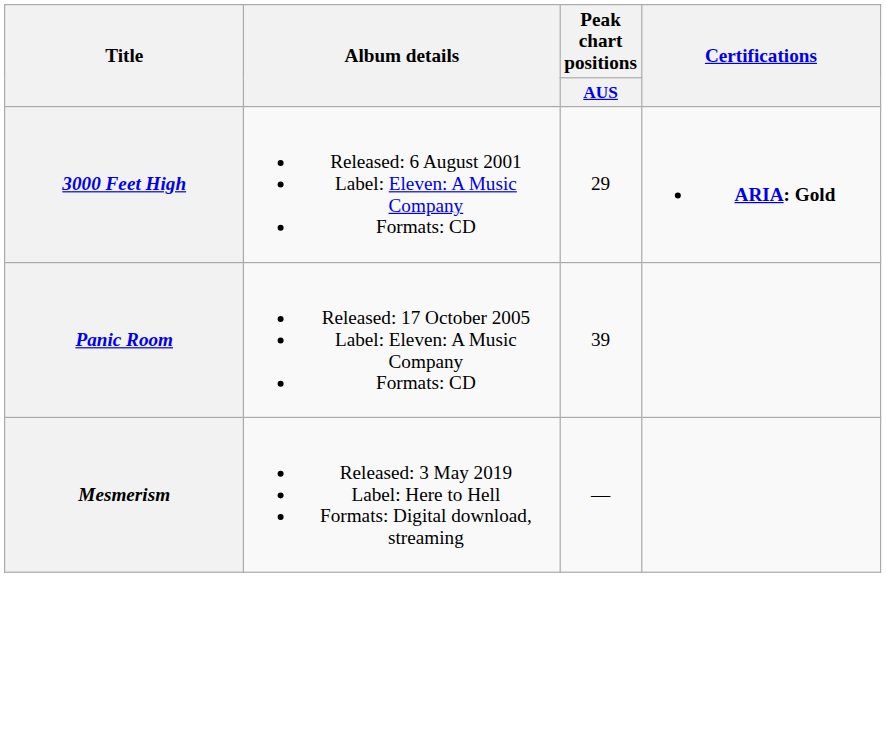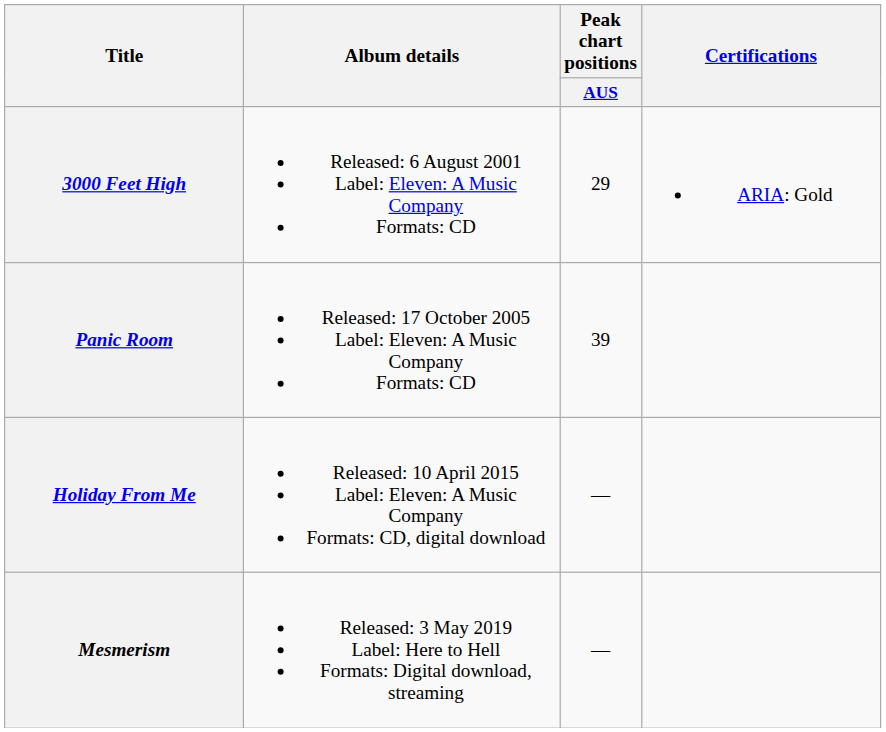3000 Feet High | Certifications: bold -> normal
+ row: Holiday From Me | Released: 10 April 2015 Label: Eleven: A Music Company Formats: CD, digital download | —
